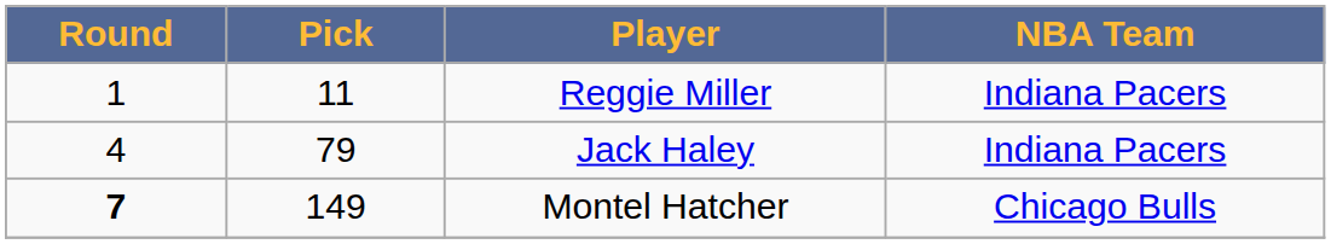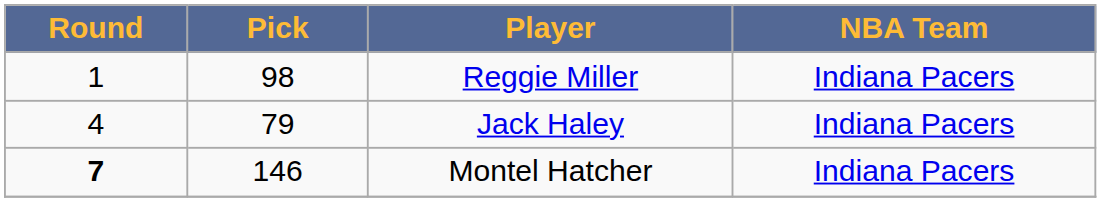Reggie Miller | Pick: 11 -> 98
Montel Hatcher | Pick: 149 -> 146
Montel Hatcher | NBA Team: Chicago Bulls -> Indiana Pacers
